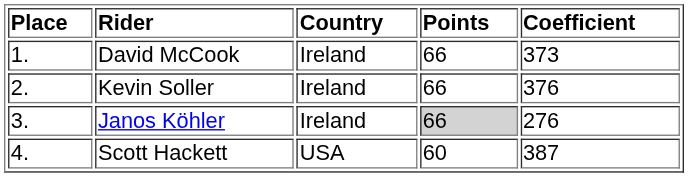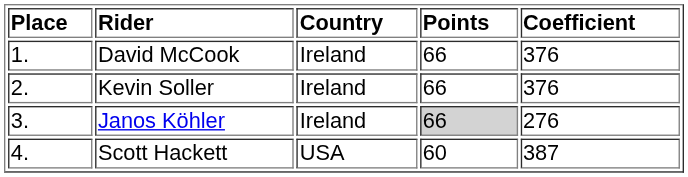David McCook | Coefficient: 373 -> 376
